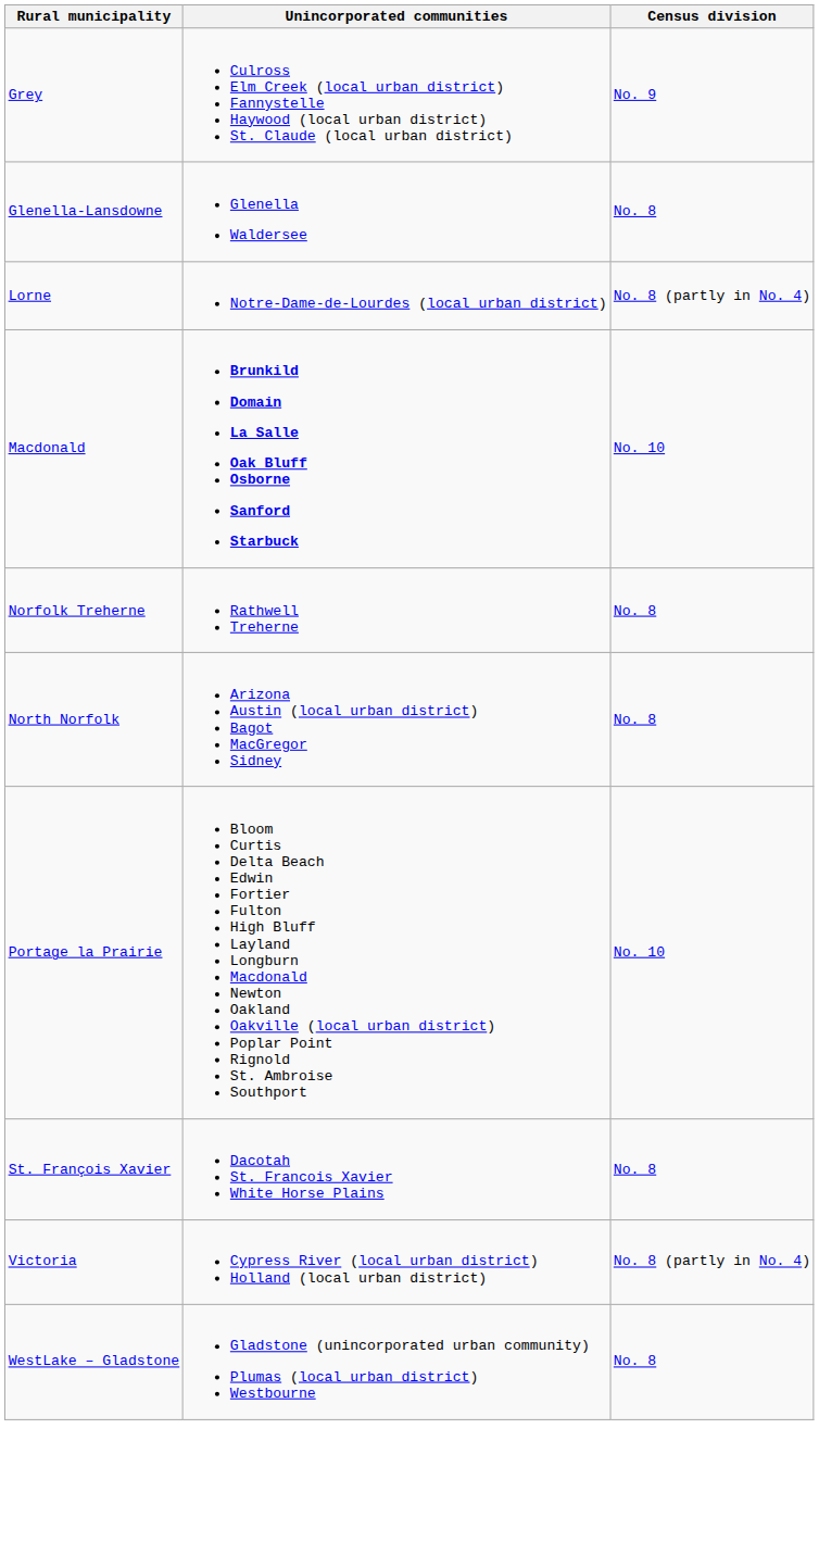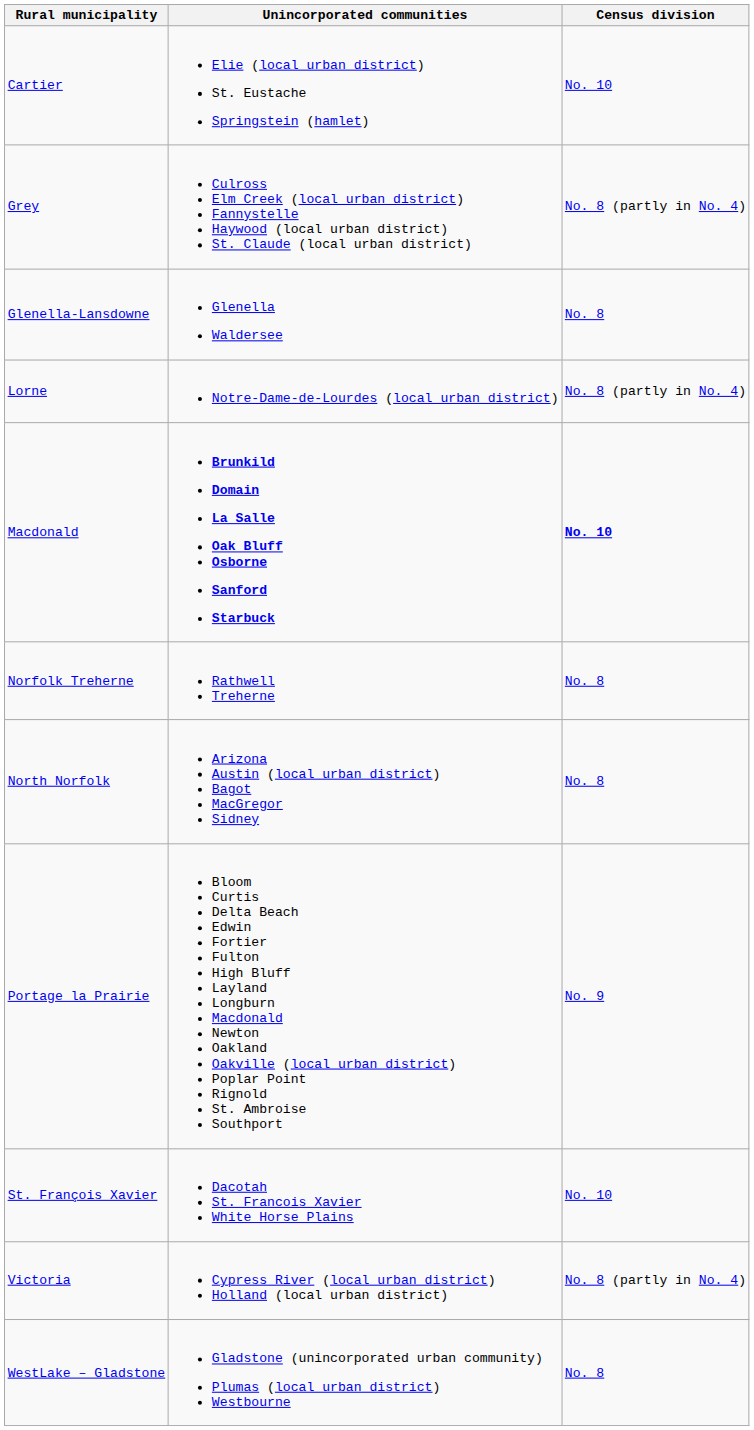+ row: Cartier | Elie (local urban district) St. Eustache Springstein (hamlet) | No. 10
Grey | Census division: No. 9 -> No. 8 (partly in No. 4)
Macdonald | Census division: normal -> bold
Portage la Prairie | Census division: No. 10 -> No. 9
St. François Xavier | Census division: No. 8 -> No. 10
